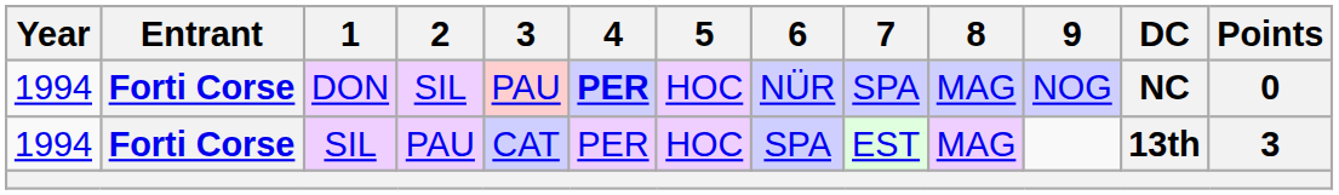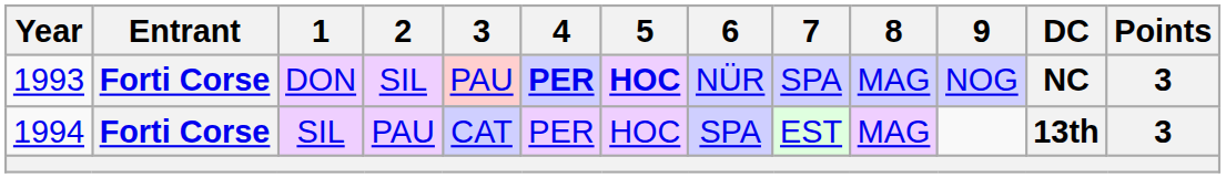DON | Year: 1994 -> 1993
DON | 5: normal -> bold
DON | Points: 0 -> 3
